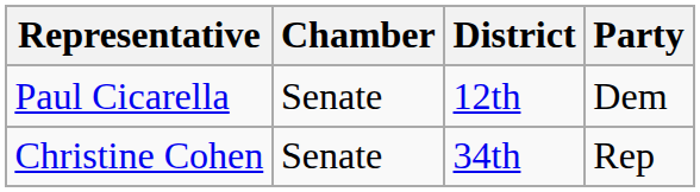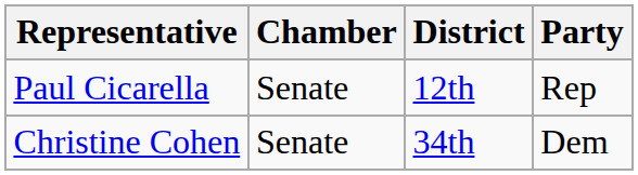Paul Cicarella | Party: Dem -> Rep
Christine Cohen | Party: Rep -> Dem
